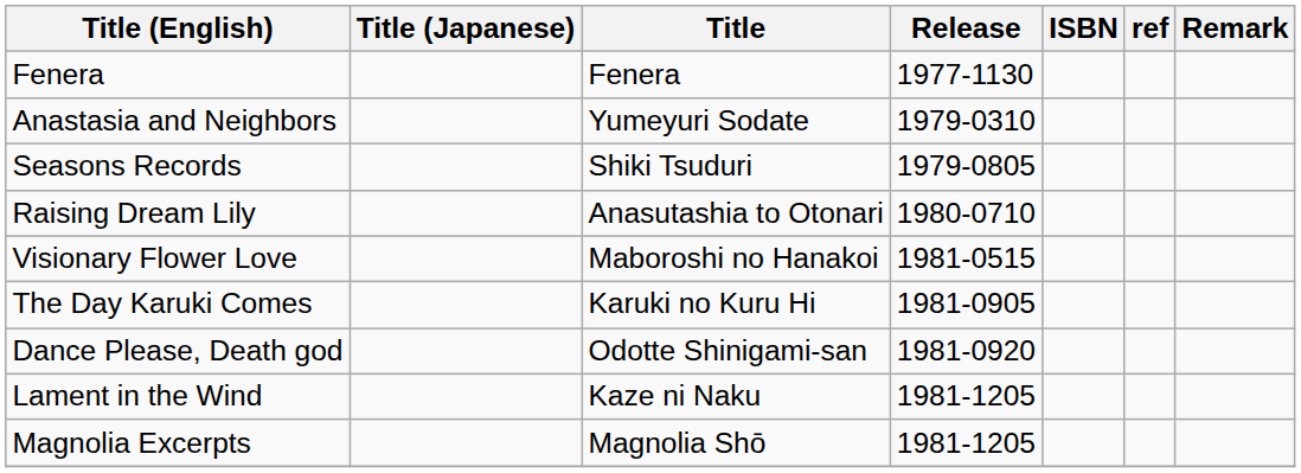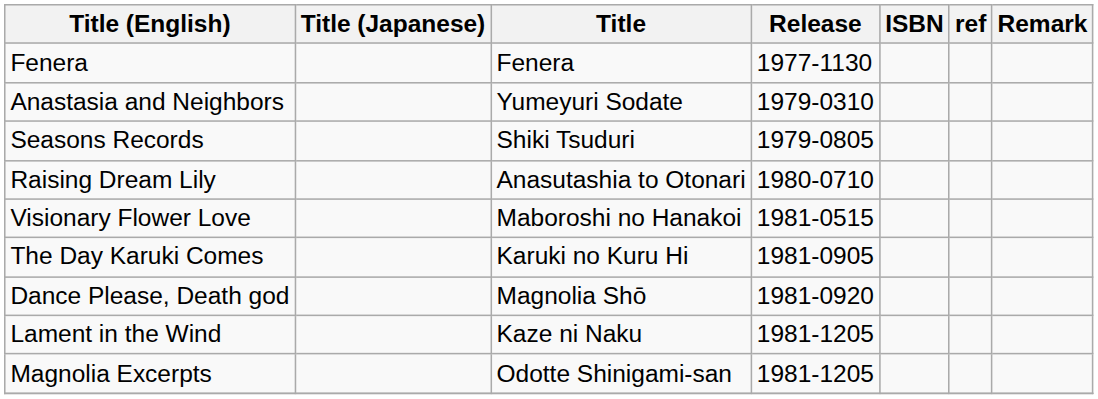Dance Please, Death god | Title: Odotte Shinigami-san -> Magnolia Shō
Magnolia Excerpts | Title: Magnolia Shō -> Odotte Shinigami-san
